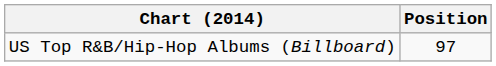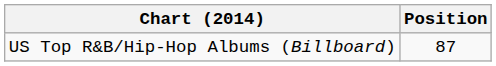US Top R&B/Hip-Hop Albums (Billboard) | Position: 97 -> 87
